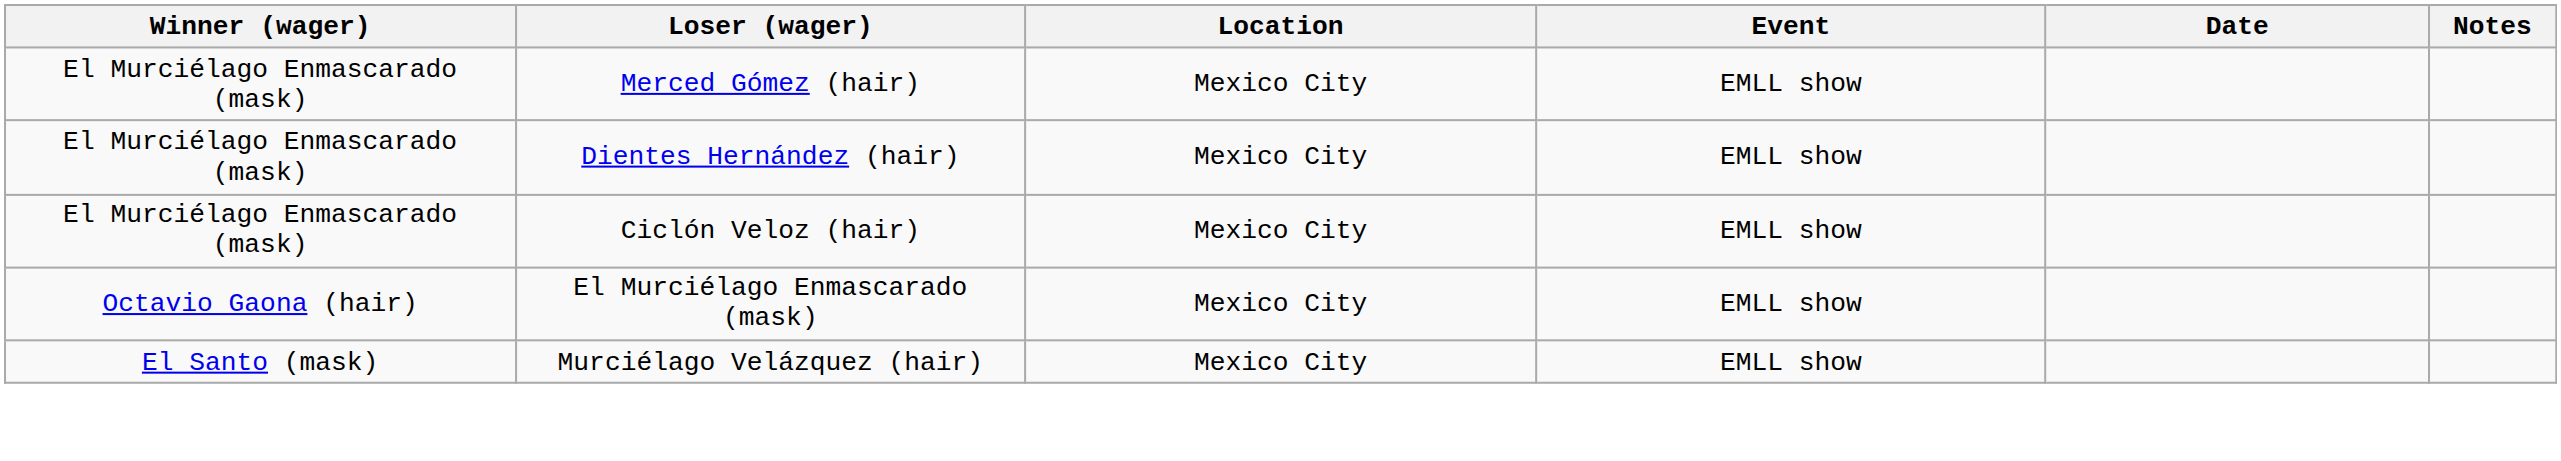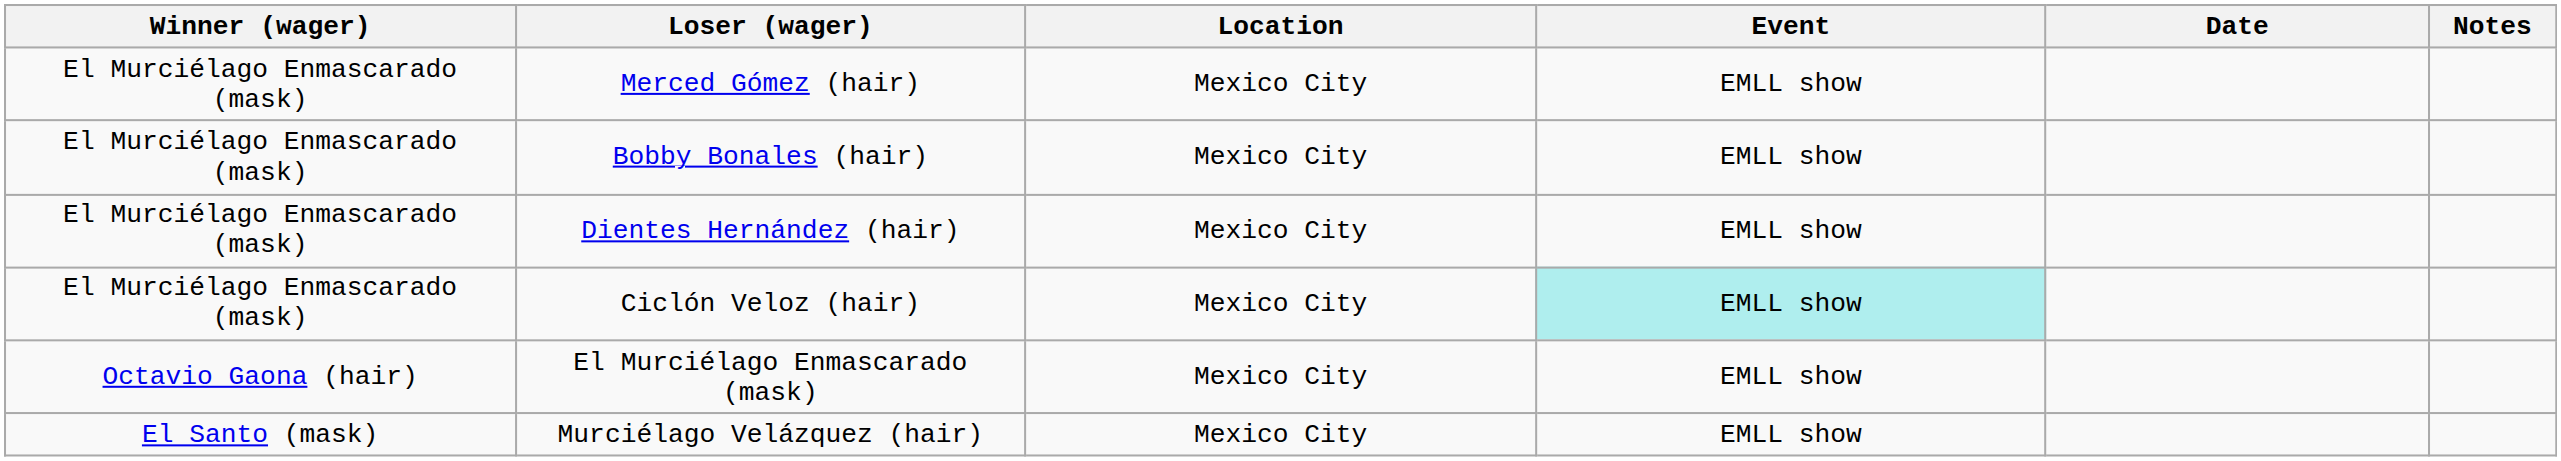+ row: El Murciélago Enmascarado (mask) | Bobby Bonales (hair) | Mexico City | EMLL show
Ciclón Veloz (hair) | Event: no background -> paleturquoise background
